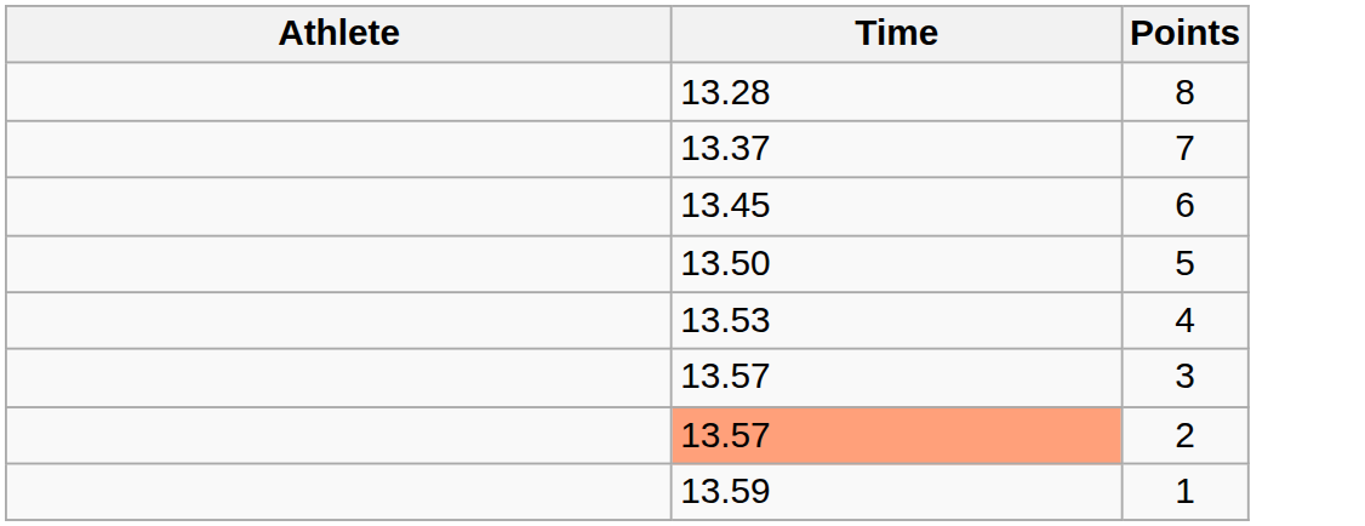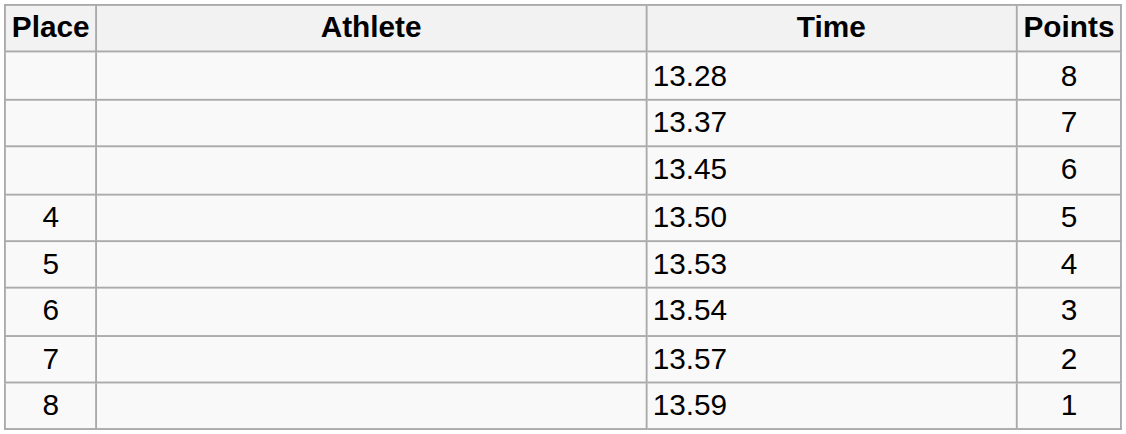+ column: Place | 4 | 5 | 6 | 7 | 8
3 | Time: 13.57 -> 13.54
2 | Time: lightsalmon background -> no background
